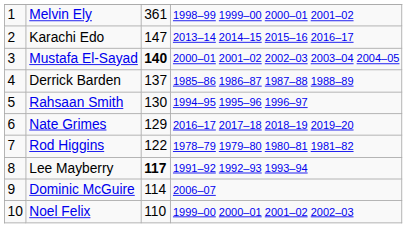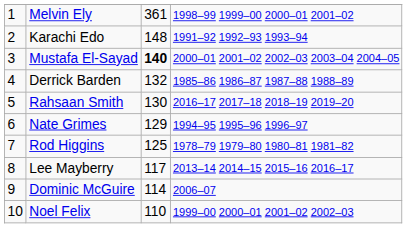Karachi Edo | column 3: 147 -> 148
Karachi Edo | column 4: 2013–14 2014–15 2015–16 2016–17 -> 1991–92 1992–93 1993–94
Derrick Barden | column 3: 137 -> 132
Rahsaan Smith | column 4: 1994–95 1995–96 1996–97 -> 2016–17 2017–18 2018–19 2019–20
Nate Grimes | column 4: 2016–17 2017–18 2018–19 2019–20 -> 1994–95 1995–96 1996–97
Rod Higgins | column 3: 122 -> 125
Lee Mayberry | column 3: bold -> normal
Lee Mayberry | column 4: 1991–92 1992–93 1993–94 -> 2013–14 2014–15 2015–16 2016–17
